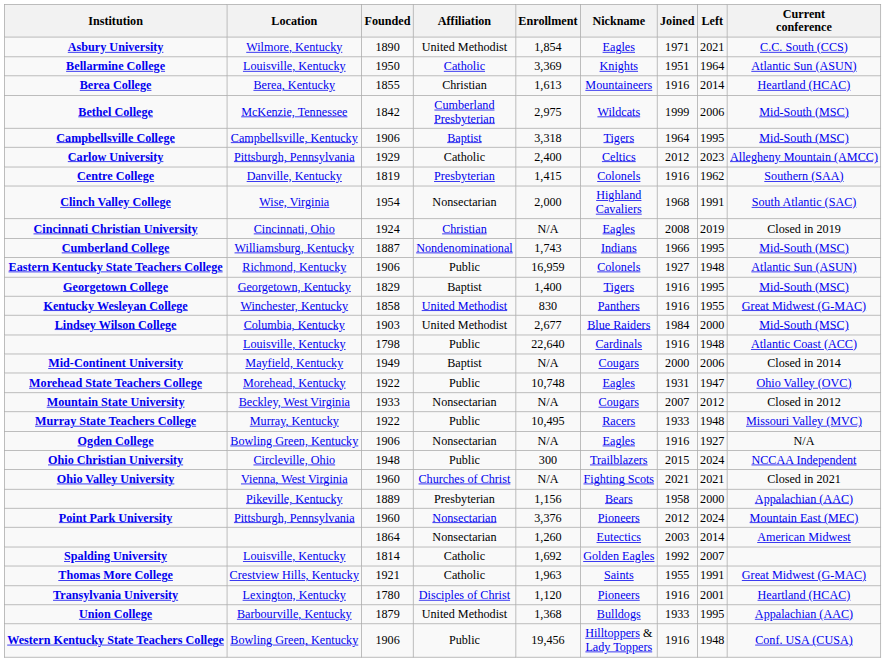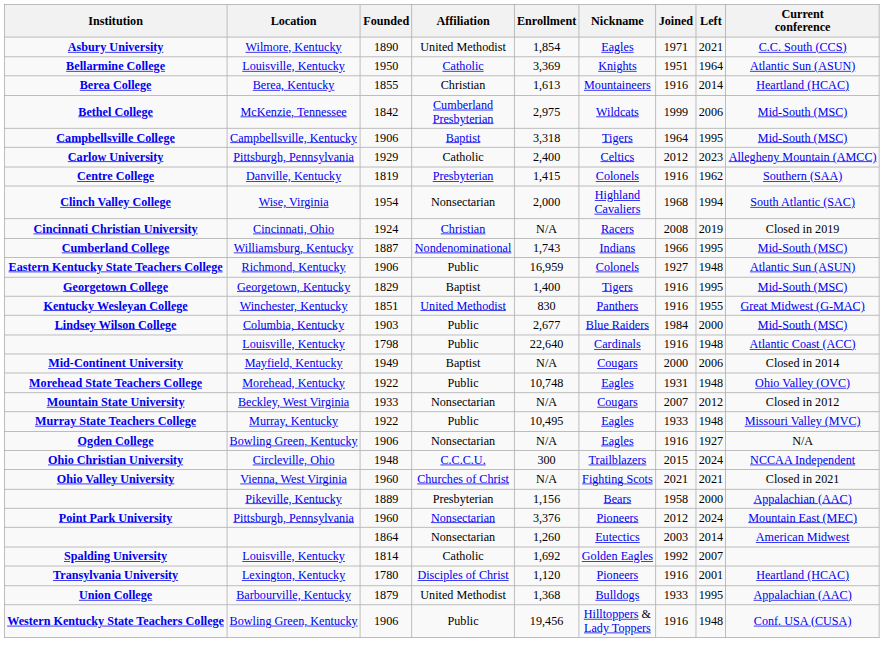Clinch Valley College | Left: 1991 -> 1994
Cincinnati Christian University | Nickname: Eagles -> Racers
Kentucky Wesleyan College | Founded: 1858 -> 1851
Lindsey Wilson College | Affiliation: United Methodist -> Public
Morehead State Teachers College | Left: 1947 -> 1948
Murray State Teachers College | Nickname: Racers -> Eagles
Ohio Christian University | Affiliation: Public -> C.C.C.U.
- row: Thomas More College | Crestview Hills, Kentucky | 1921 | Catholic | 1,963 | Saints | 1955 | 1991 | Great Midwest (G-MAC)
